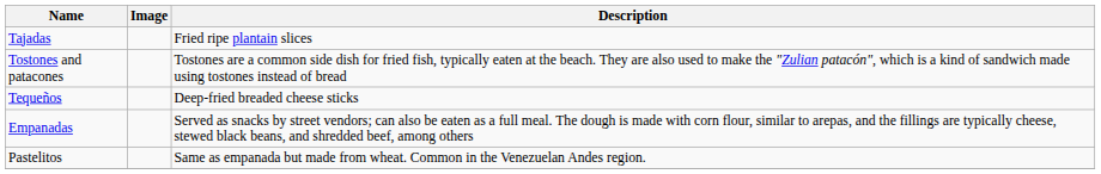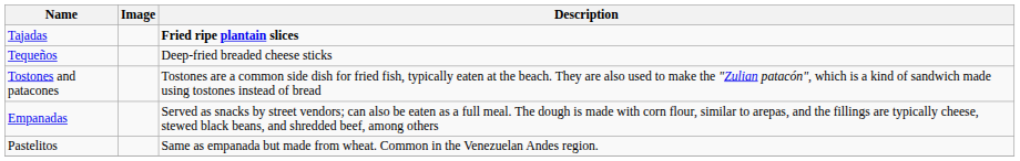Tajadas | Description: normal -> bold
rows swapped: Tequeños <-> Tostones and patacones
